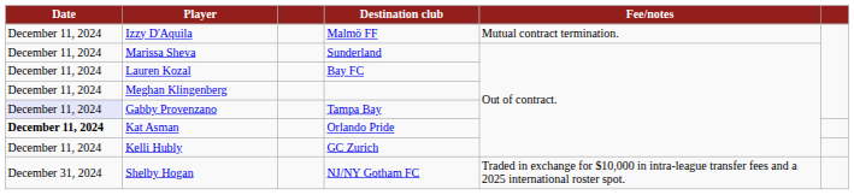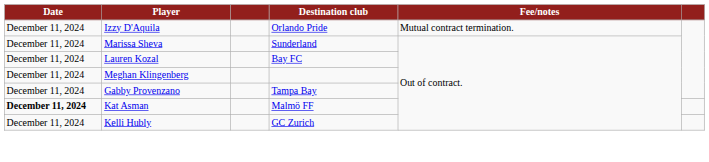Izzy D'Aquila | Destination club: Malmö FF -> Orlando Pride
Gabby Provenzano | Date: lavender background -> no background
Kat Asman | Destination club: Orlando Pride -> Malmö FF
- row: December 31, 2024 | Shelby Hogan | NJ/NY Gotham FC | Traded in exchange for $10,000 in intra-league transfer fees and a 2025 international roster spot.
